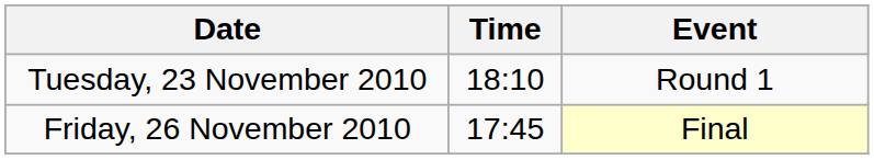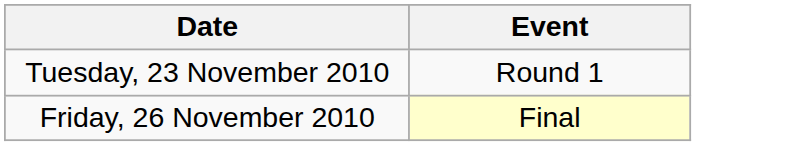- column: Time | 18:10 | 17:45
